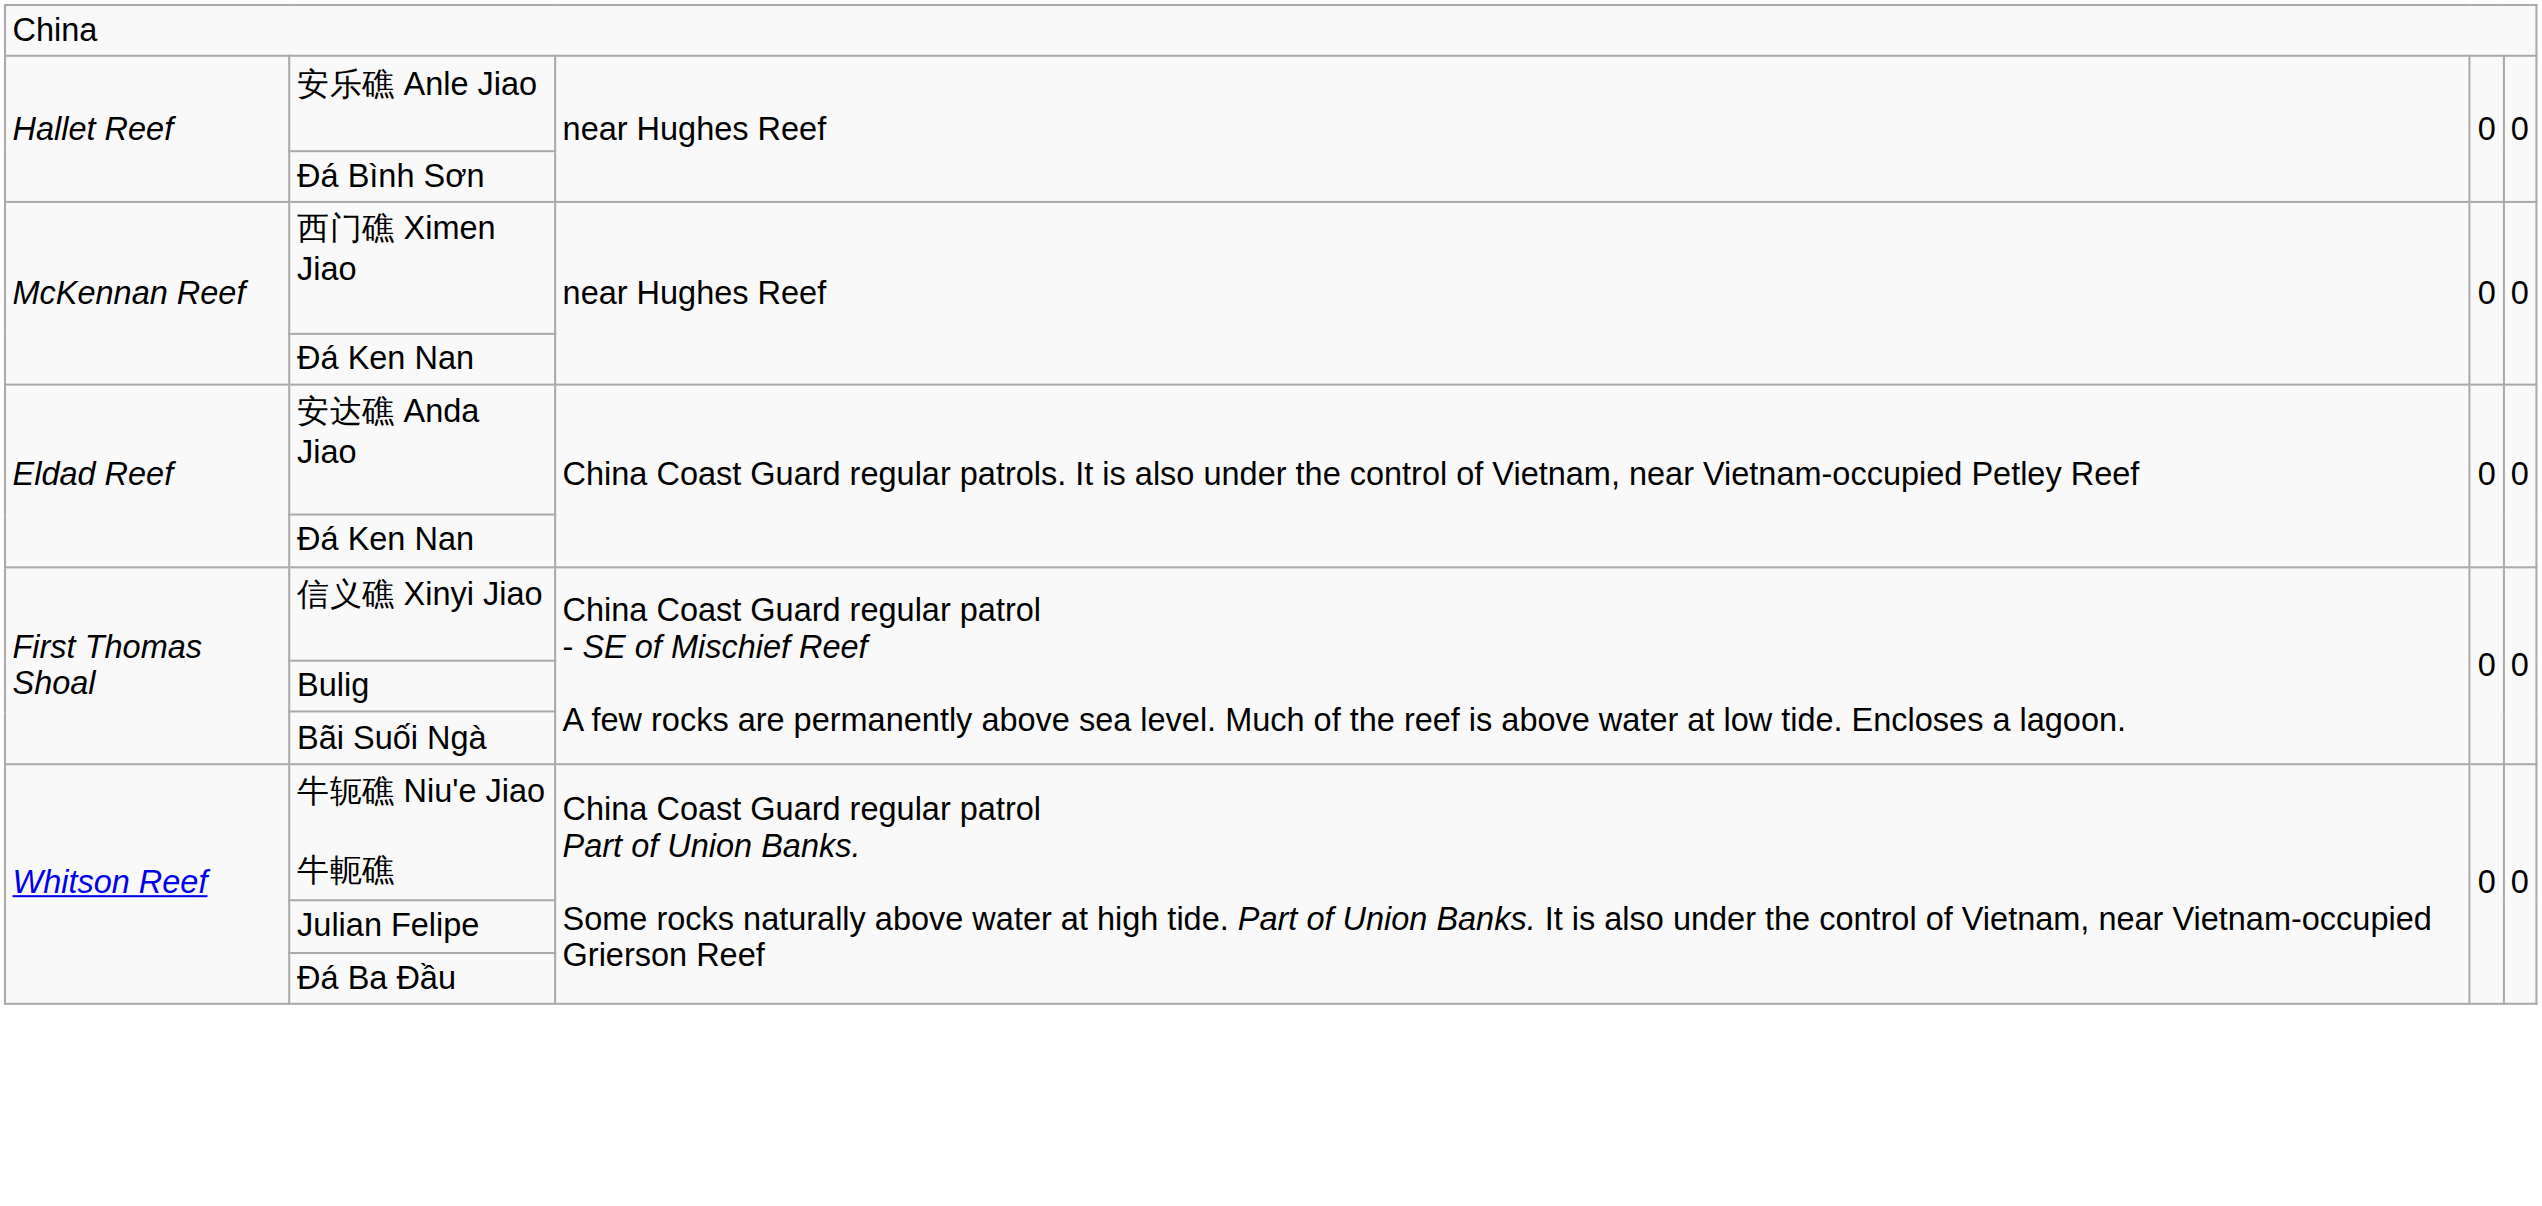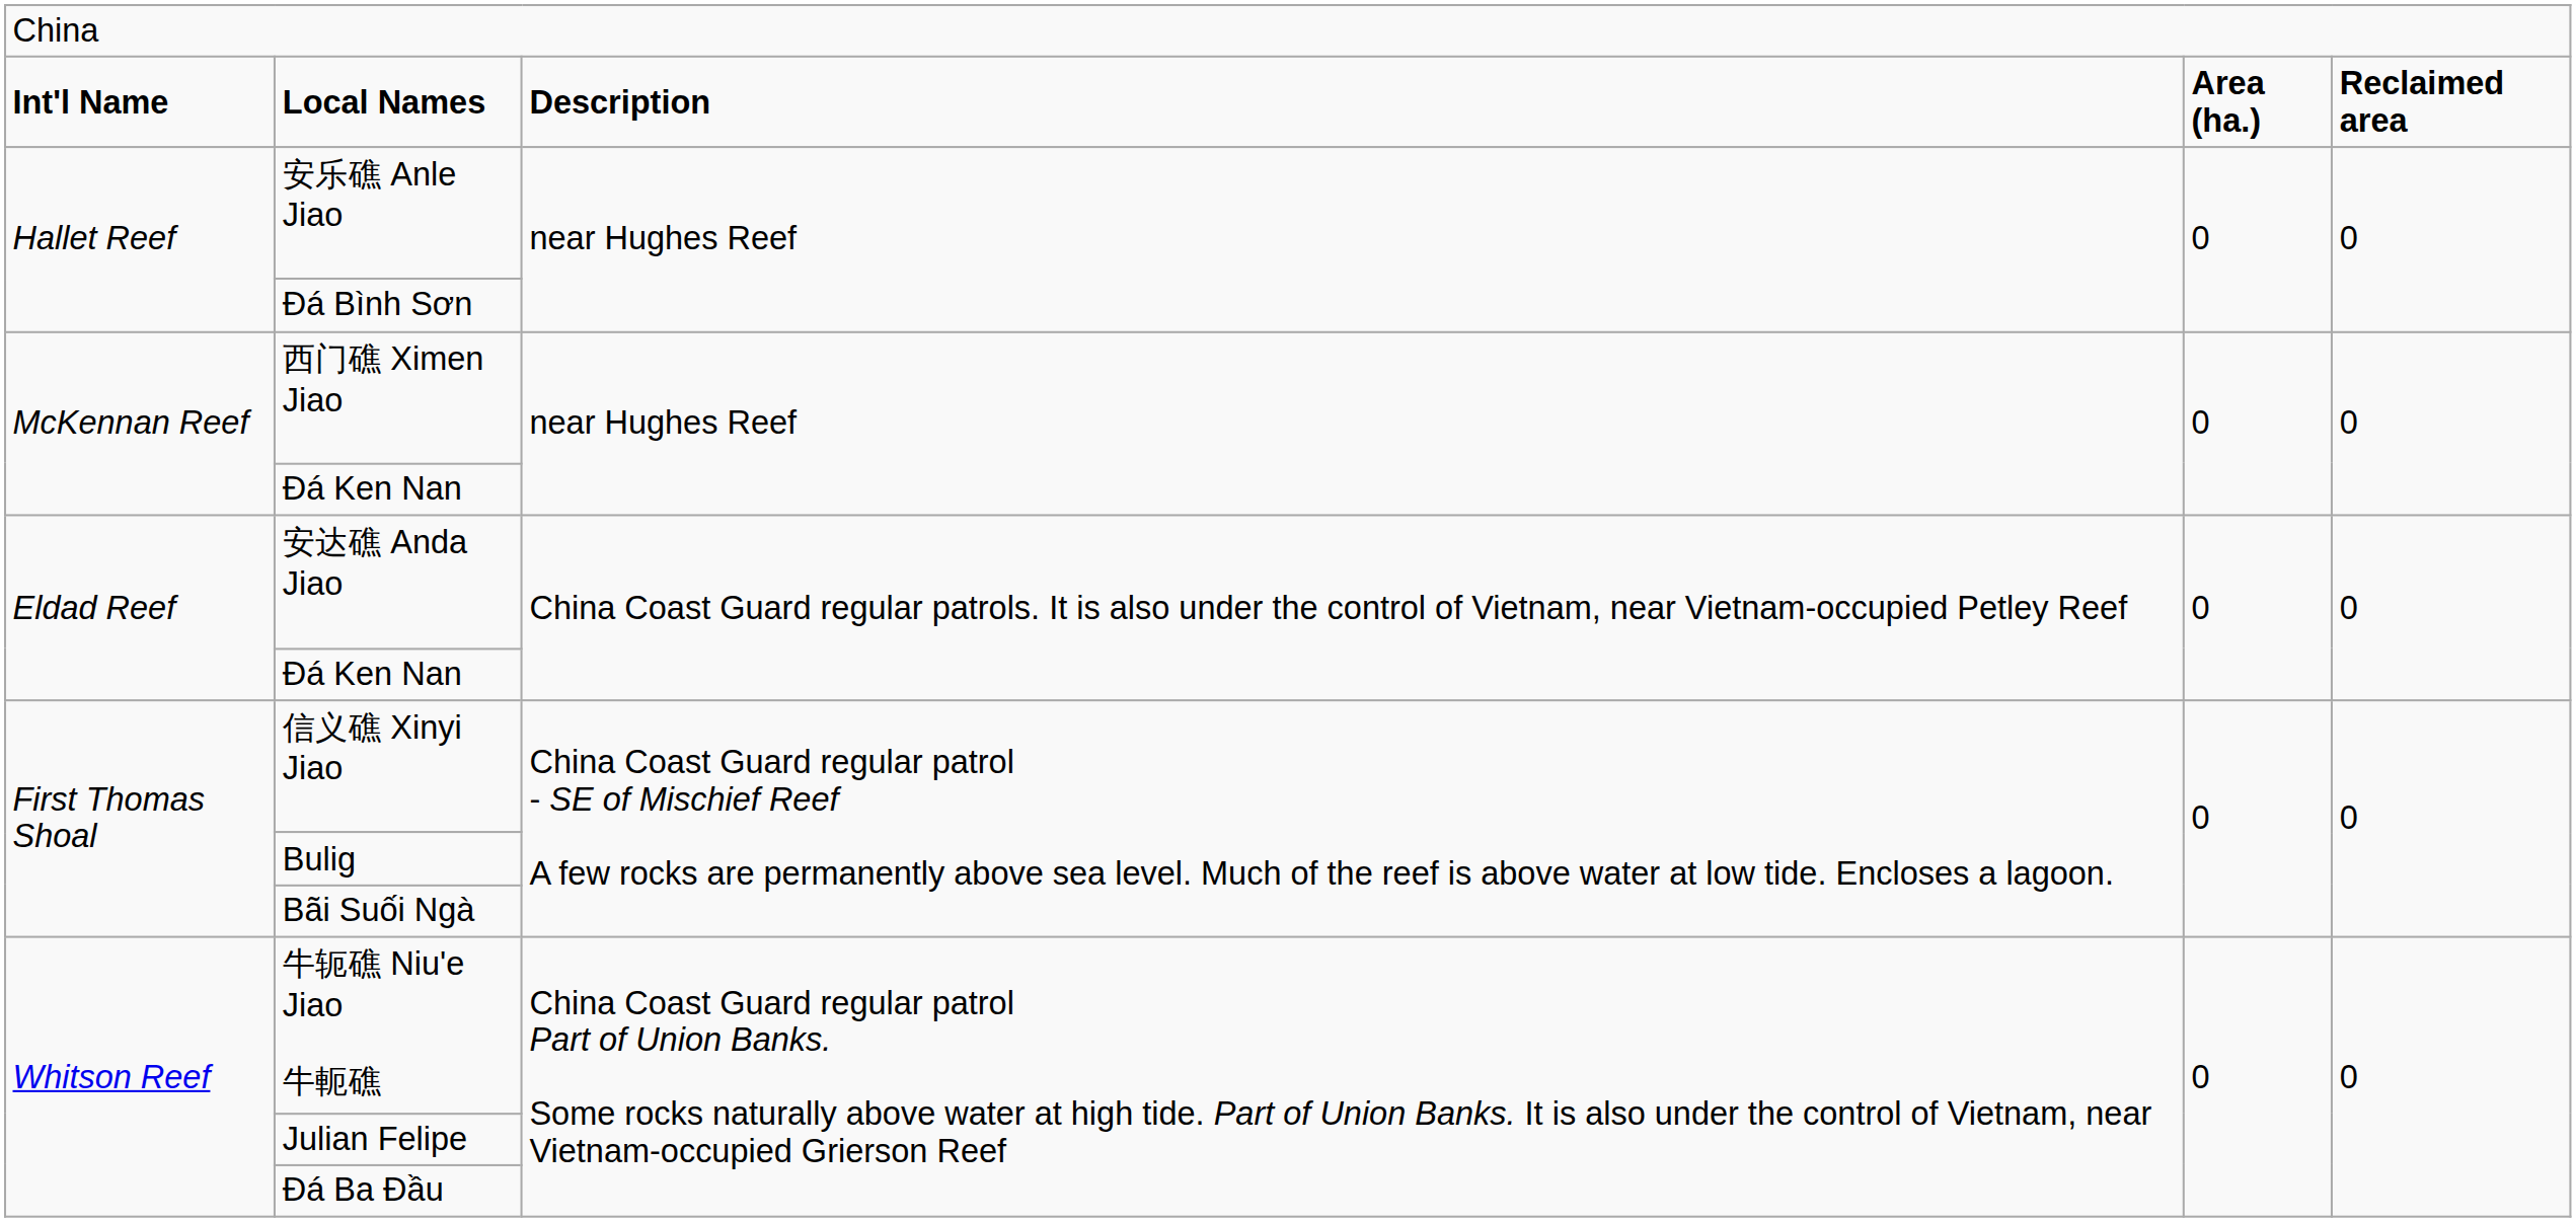+ row: Int'l Name | Local Names | Description | Area (ha.) | Reclaimed area
